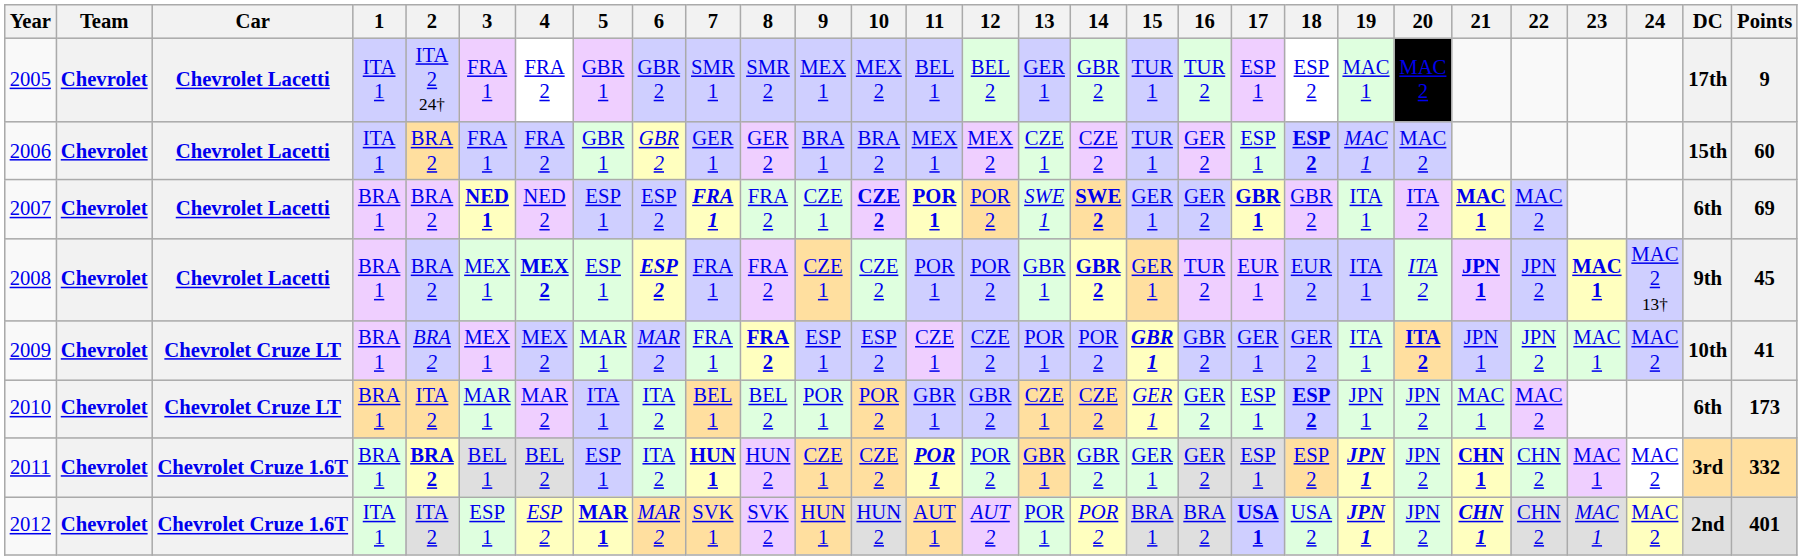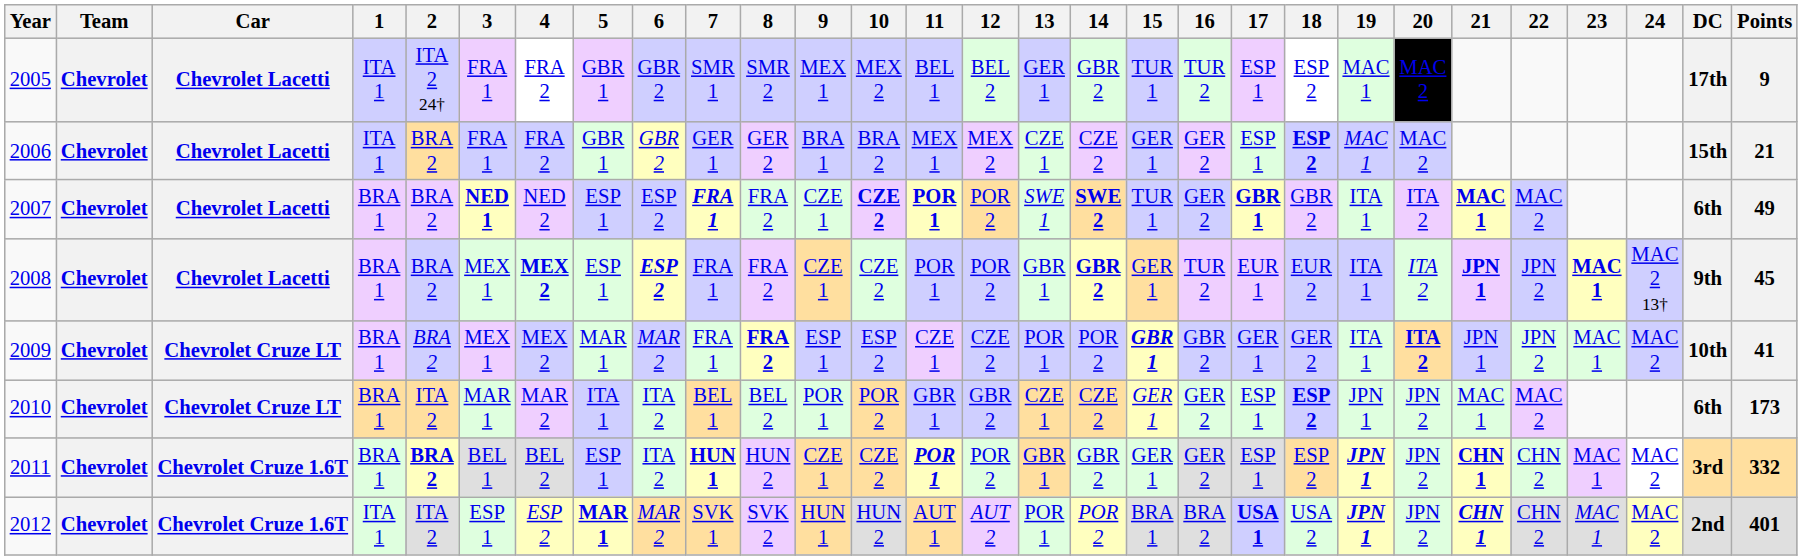2006 | 15: TUR 1 -> GER 1
2006 | Points: 60 -> 21
2007 | 15: GER 1 -> TUR 1
2007 | Points: 69 -> 49
